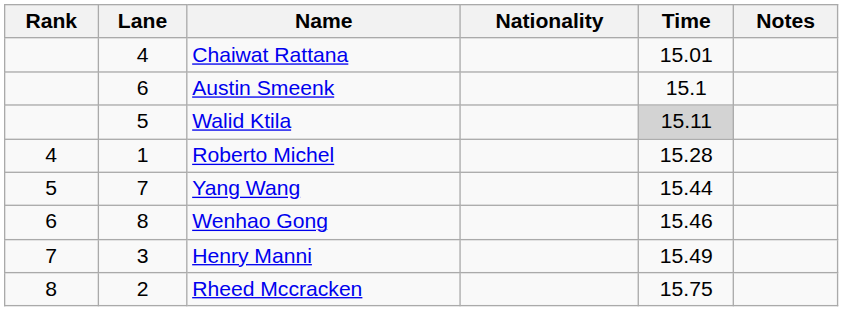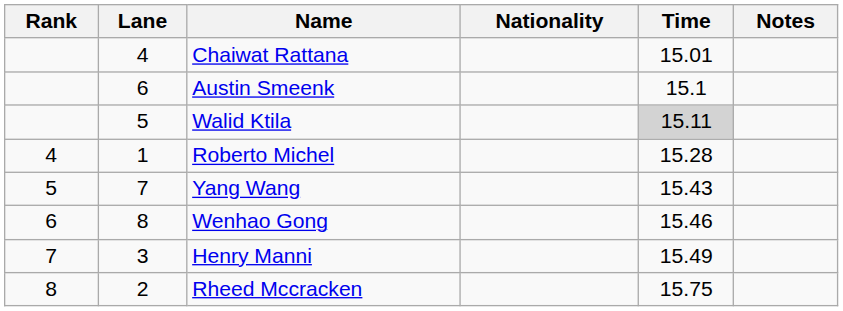Yang Wang | Time: 15.44 -> 15.43
